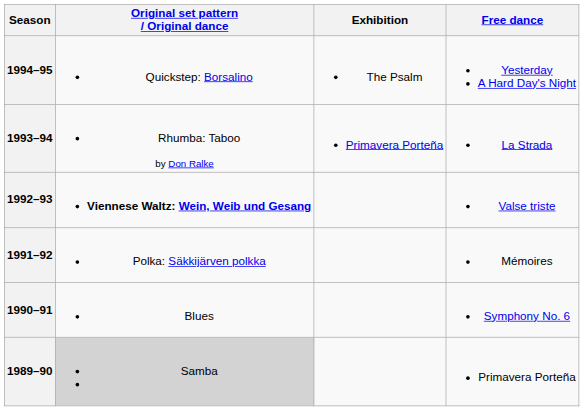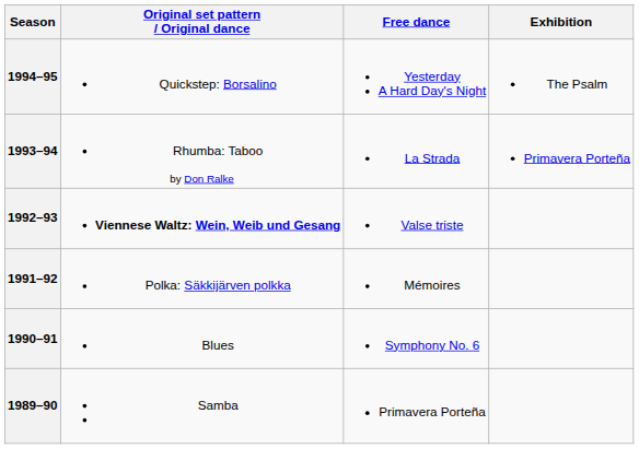columns swapped: Free dance <-> Exhibition
1989–90 | Original set pattern / Original dance: lightgrey background -> no background
